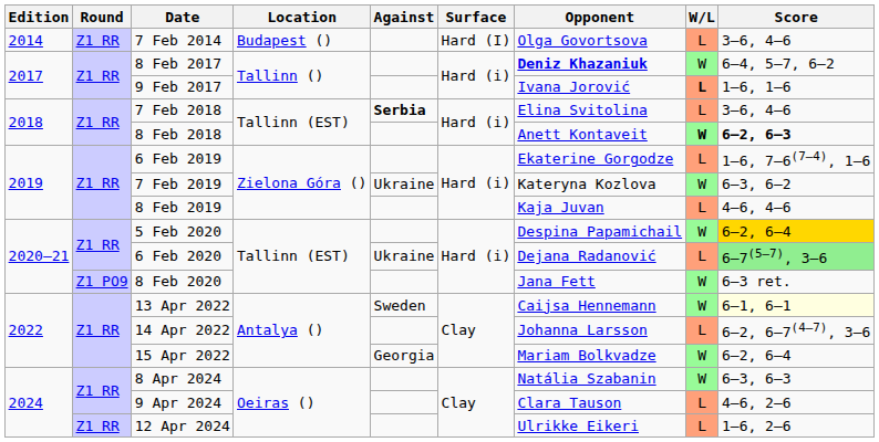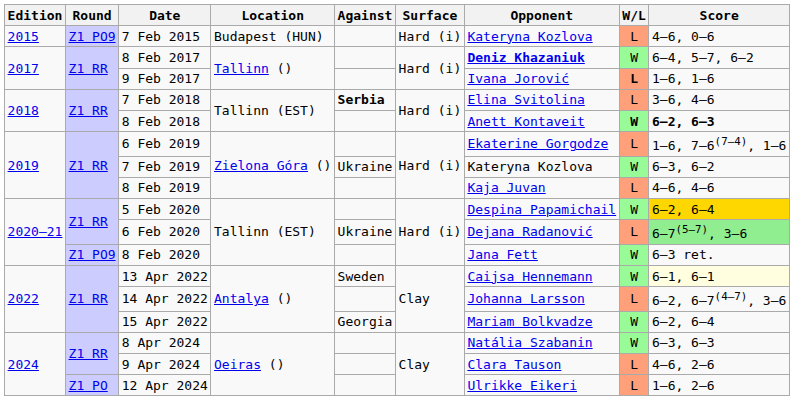- row: 2014 | Z1 RR | 7 Feb 2014 | Budapest () | Hard (I) | Olga Govortsova | L | 3–6, 4–6
+ row: 2015 | Z1 PO9 | 7 Feb 2015 | Budapest (HUN) | Hard (i) | Kateryna Kozlova | L | 4–6, 0–6
12 Apr 2024 | Round: Z1 RR -> Z1 PO
